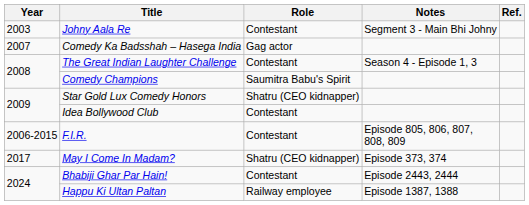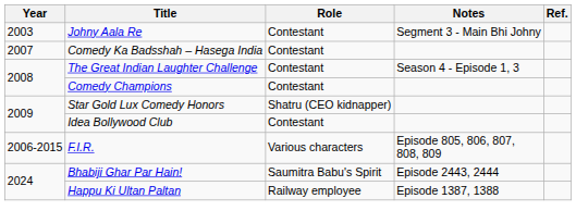Comedy Ka Badsshah – Hasega India | Role: Gag actor -> Contestant
Comedy Champions | Role: Saumitra Babu's Spirit -> Contestant
F.I.R. | Role: Contestant -> Various characters
- row: 2017 | May I Come In Madam? | Shatru (CEO kidnapper) | Episode 373, 374
Bhabiji Ghar Par Hain! | Role: Contestant -> Saumitra Babu's Spirit
